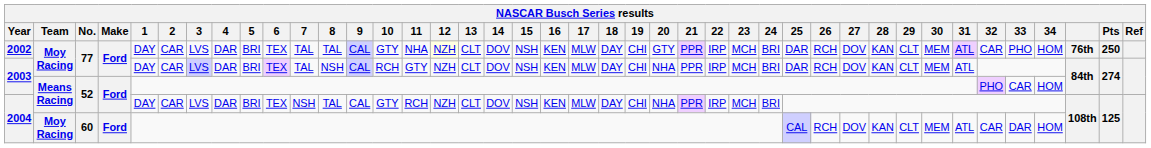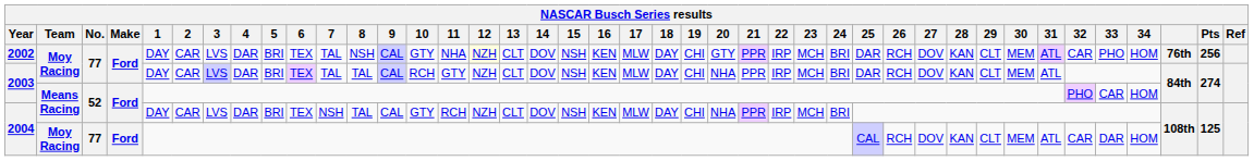2002 | 8: TAL -> NSH
2002 | Pts: 250 -> 256
2003 / Moy Racing | 8: NSH -> TAL
2004 / Moy Racing | No.: 60 -> 77
